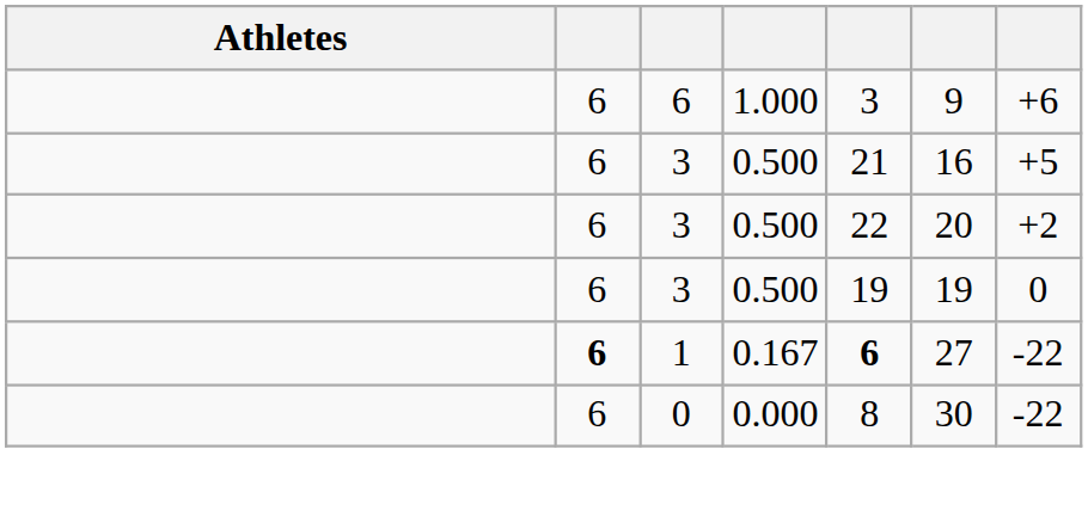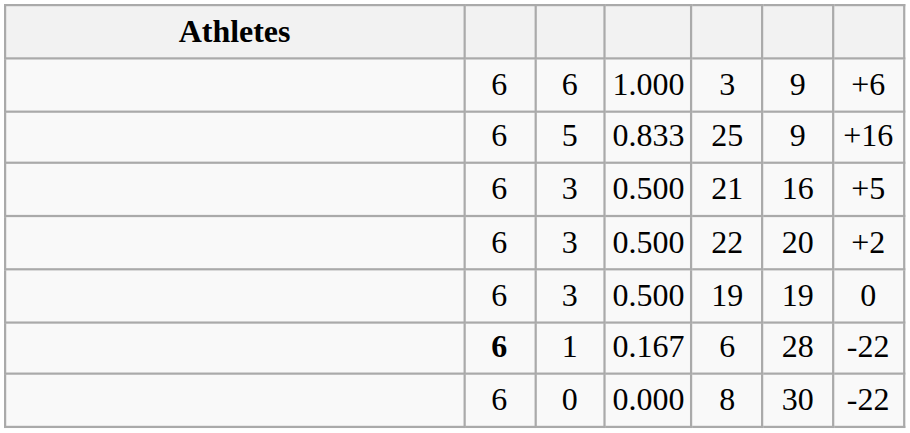+ row: 6 | 5 | 0.833 | 25 | 9 | +16
1 | column 5: bold -> normal
1 | column 6: 27 -> 28
